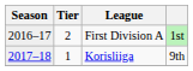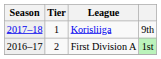rows swapped: First Division A <-> Korisliiga
